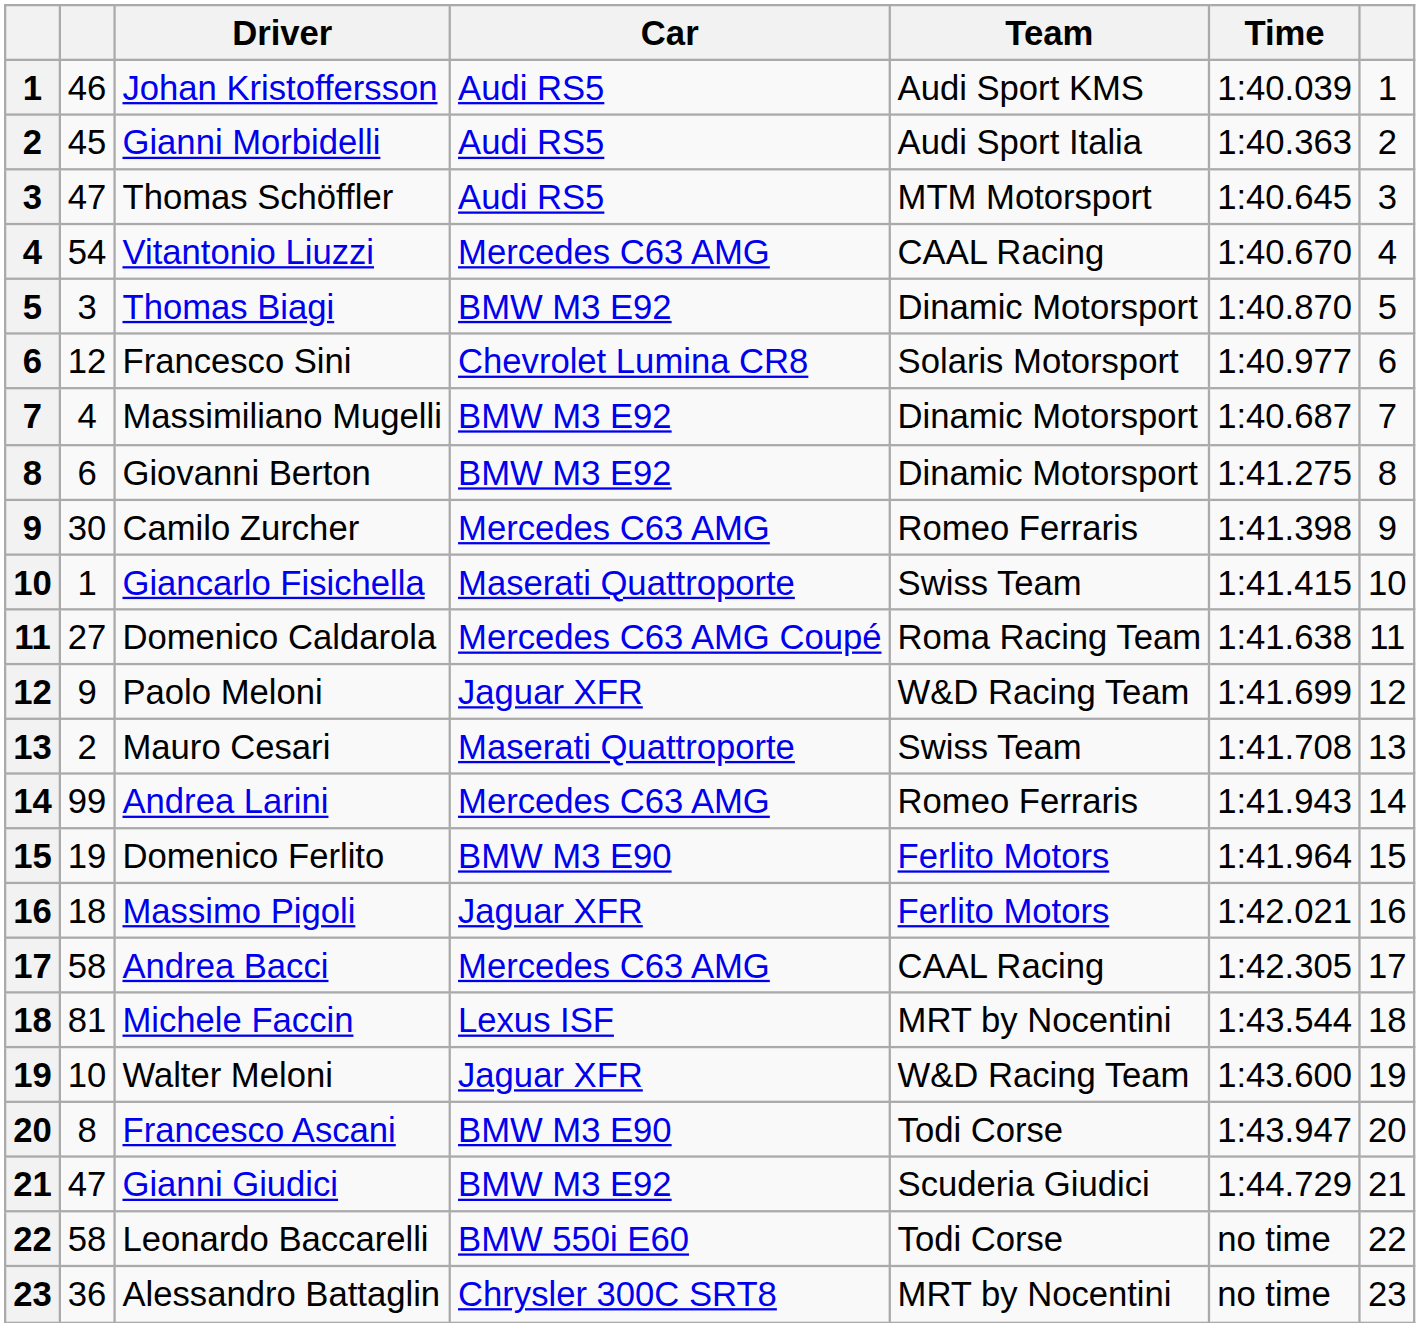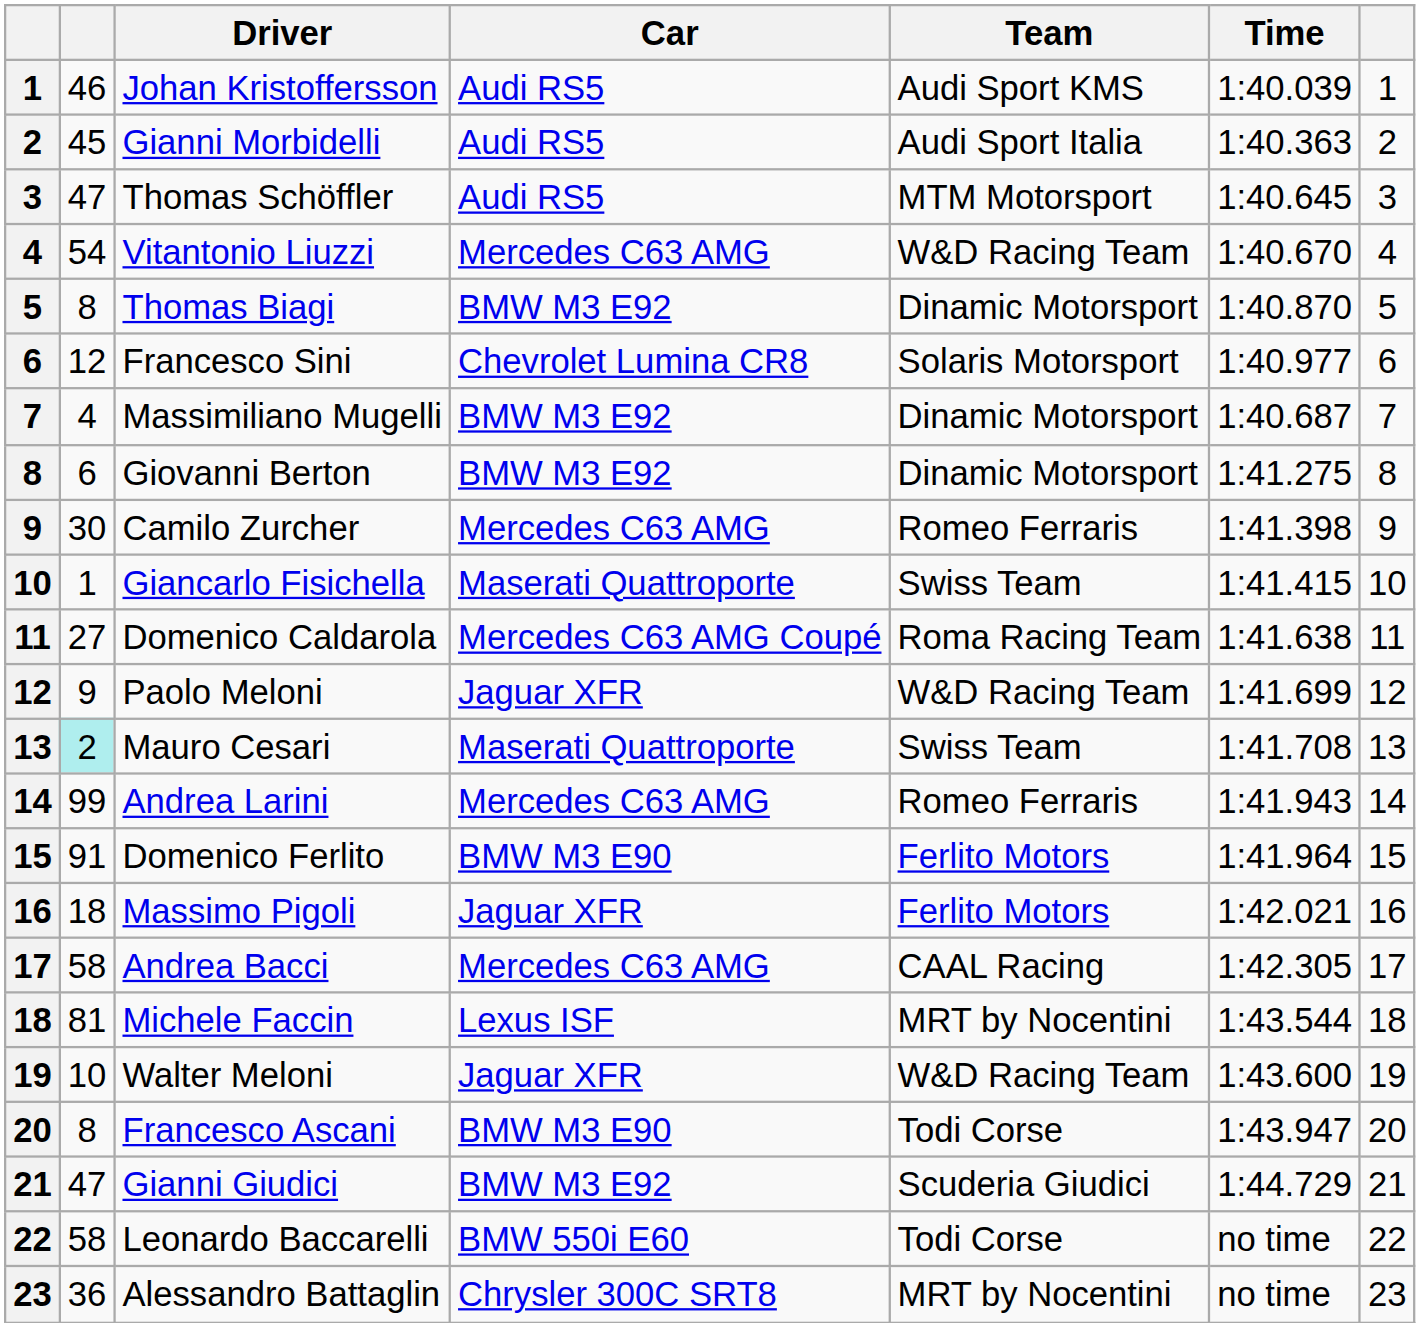Vitantonio Liuzzi | Team: CAAL Racing -> W&D Racing Team
Thomas Biagi | column 2: 3 -> 8
Mauro Cesari | column 2: no background -> paleturquoise background
Domenico Ferlito | column 2: 19 -> 91
